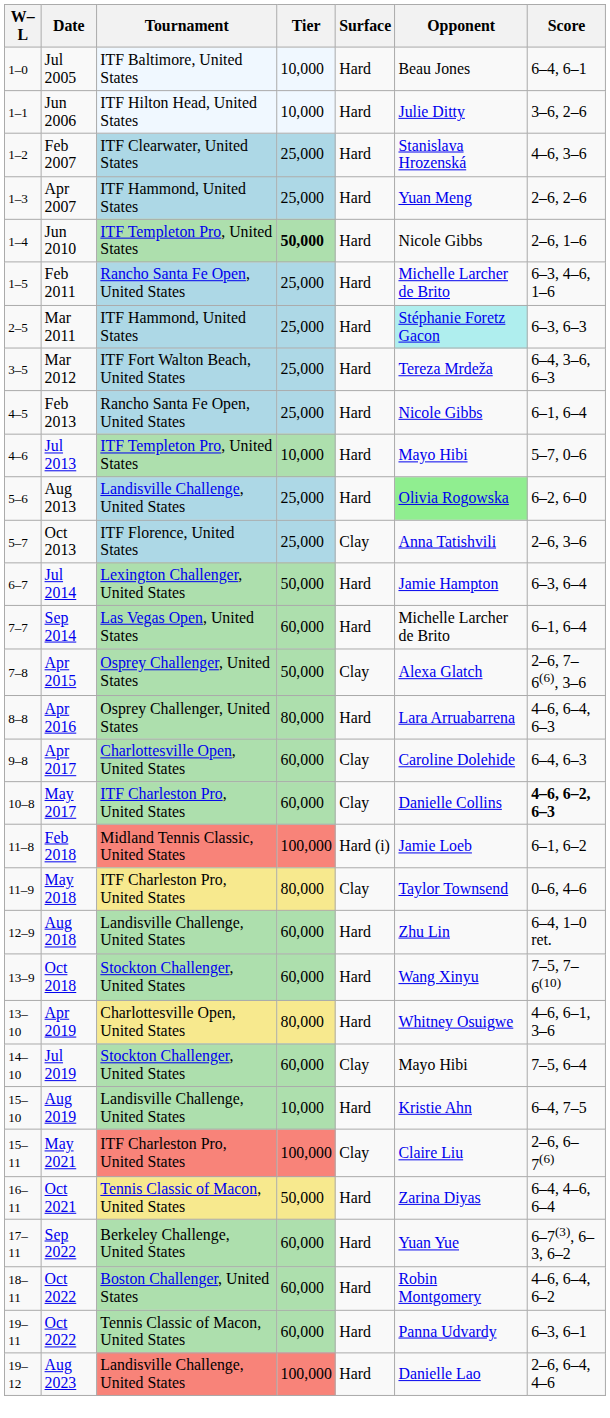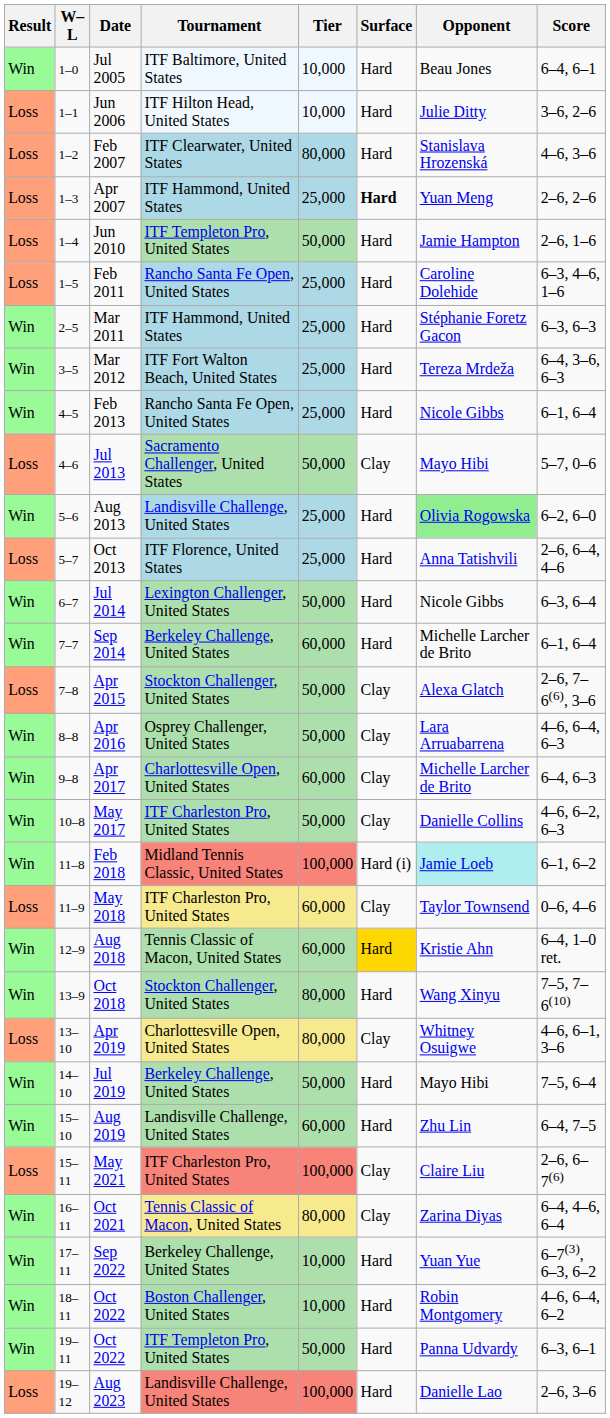+ column: Result | Win | Loss | Loss | Loss | Loss | Loss | Win | Win | Win | Loss | Win | Loss | Win | Win | Loss | Win | Win | Win | Win | Loss | Win | Win | Loss | Win | Win | Loss | Win | Win | Win | Win | Loss
Feb 2007 | Tier: 25,000 -> 80,000
Apr 2007 | Surface: normal -> bold
Jun 2010 | Tier: bold -> normal
Jun 2010 | Opponent: Nicole Gibbs -> Jamie Hampton
Feb 2011 | Opponent: Michelle Larcher de Brito -> Caroline Dolehide
Mar 2011 | Opponent: paleturquoise background -> no background
Jul 2013 | Tournament: ITF Templeton Pro, United States -> Sacramento Challenger, United States
Jul 2013 | Tier: 10,000 -> 50,000
Jul 2013 | Surface: Hard -> Clay
Oct 2013 | Surface: Clay -> Hard
Oct 2013 | Score: 2–6, 3–6 -> 2–6, 6–4, 4–6
Jul 2014 | Opponent: Jamie Hampton -> Nicole Gibbs
Sep 2014 | Tournament: Las Vegas Open, United States -> Berkeley Challenge, United States
Apr 2015 | Tournament: Osprey Challenger, United States -> Stockton Challenger, United States
Apr 2016 | Tier: 80,000 -> 50,000
Apr 2016 | Surface: Hard -> Clay
Apr 2017 | Opponent: Caroline Dolehide -> Michelle Larcher de Brito
May 2017 | Tier: 60,000 -> 50,000
May 2017 | Score: bold -> normal
Feb 2018 | Opponent: no background -> paleturquoise background
May 2018 | Tier: 80,000 -> 60,000
Aug 2018 | Tournament: Landisville Challenge, United States -> Tennis Classic of Macon, United States
Aug 2018 | Surface: no background -> gold background
Aug 2018 | Opponent: Zhu Lin -> Kristie Ahn
Oct 2018 | Tier: 60,000 -> 80,000
Apr 2019 | Surface: Hard -> Clay
Jul 2019 | Tournament: Stockton Challenger, United States -> Berkeley Challenge, United States
Jul 2019 | Tier: 60,000 -> 50,000
Jul 2019 | Surface: Clay -> Hard
Aug 2019 | Tier: 10,000 -> 60,000
Aug 2019 | Opponent: Kristie Ahn -> Zhu Lin
Oct 2021 | Tier: 50,000 -> 80,000
Oct 2021 | Surface: Hard -> Clay
Sep 2022 | Tier: 60,000 -> 10,000
18–11 / Oct 2022 | Tier: 60,000 -> 10,000
19–11 / Oct 2022 | Tournament: Tennis Classic of Macon, United States -> ITF Templeton Pro, United States
19–11 / Oct 2022 | Tier: 60,000 -> 50,000
Aug 2023 | Score: 2–6, 6–4, 4–6 -> 2–6, 3–6
